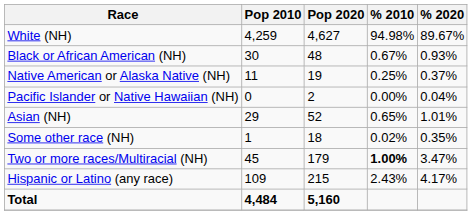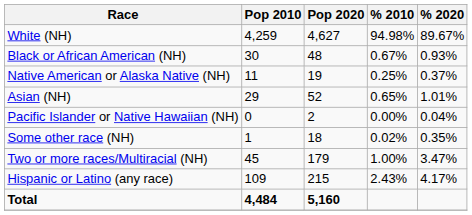rows swapped: Asian (NH) <-> Pacific Islander or Native Hawaiian (NH)
Two or more races/Multiracial (NH) | % 2010: bold -> normal
